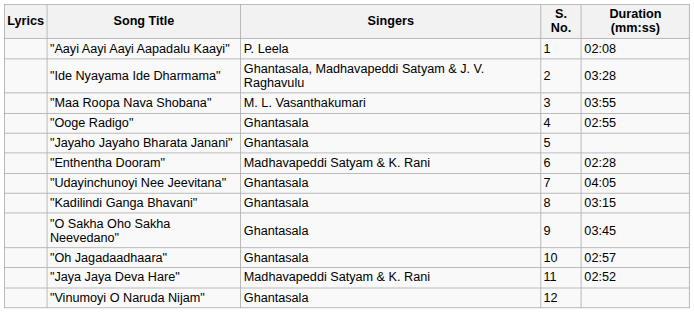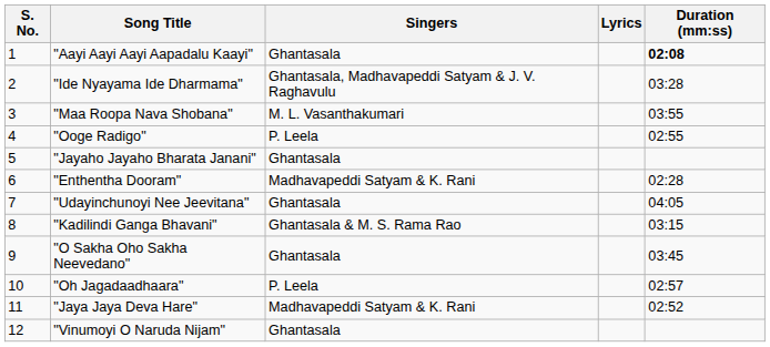columns swapped: S. No. <-> Lyrics
"Aayi Aayi Aayi Aapadalu Kaayi" | Singers: P. Leela -> Ghantasala
"Aayi Aayi Aayi Aapadalu Kaayi" | Duration (mm:ss): normal -> bold
"Ooge Radigo" | Singers: Ghantasala -> P. Leela
"Kadilindi Ganga Bhavani" | Singers: Ghantasala -> Ghantasala & M. S. Rama Rao
"Oh Jagadaadhaara" | Singers: Ghantasala -> P. Leela
